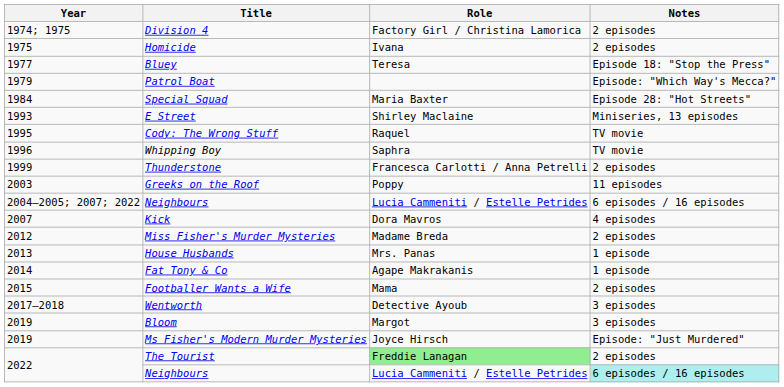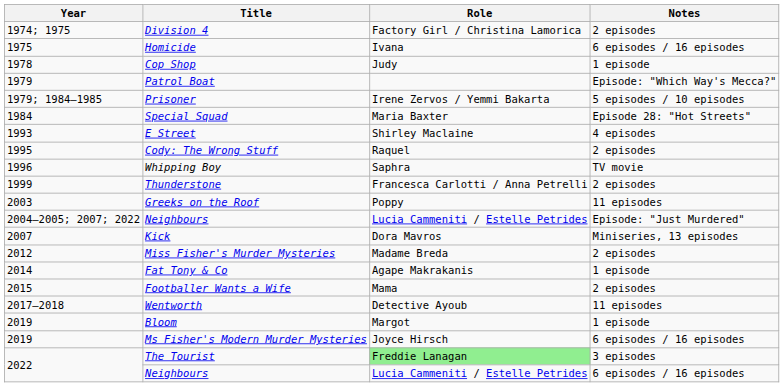Homicide | Notes: 2 episodes -> 6 episodes / 16 episodes
- row: 1977 | Bluey | Teresa | Episode 18: "Stop the Press"
+ row: 1978 | Cop Shop | Judy | 1 episode
+ row: 1979; 1984–1985 | Prisoner | Irene Zervos / Yemmi Bakarta | 5 episodes / 10 episodes
E Street | Notes: Miniseries, 13 episodes -> 4 episodes
Cody: The Wrong Stuff | Notes: TV movie -> 2 episodes
2004–2005; 2007; 2022 / Neighbours | Notes: 6 episodes / 16 episodes -> Episode: "Just Murdered"
Kick | Notes: 4 episodes -> Miniseries, 13 episodes
- row: 2013 | House Husbands | Mrs. Panas | 1 episode
Wentworth | Notes: 3 episodes -> 11 episodes
Bloom | Notes: 3 episodes -> 1 episode
Ms Fisher's Modern Murder Mysteries | Notes: Episode: "Just Murdered" -> 6 episodes / 16 episodes
The Tourist | Notes: 2 episodes -> 3 episodes
2022 / Neighbours | Notes: paleturquoise background -> no background
